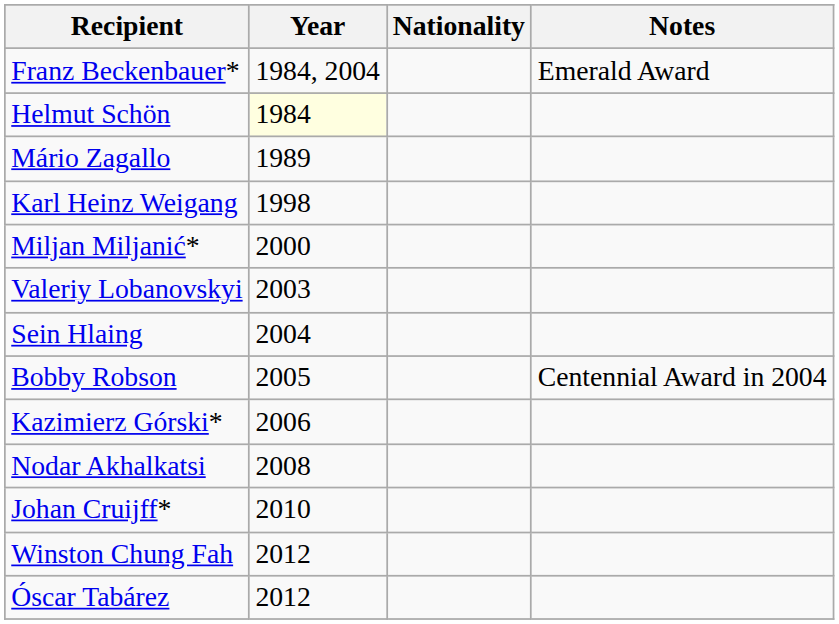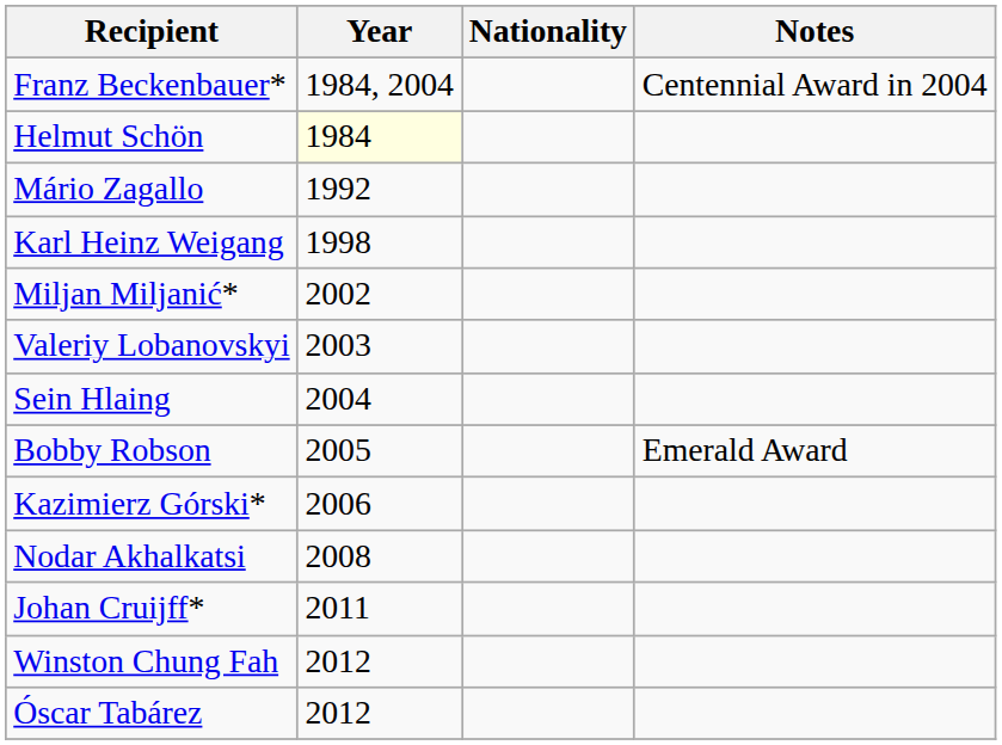Franz Beckenbauer* | Notes: Emerald Award -> Centennial Award in 2004
Mário Zagallo | Year: 1989 -> 1992
Miljan Miljanić* | Year: 2000 -> 2002
Bobby Robson | Notes: Centennial Award in 2004 -> Emerald Award
Johan Cruijff* | Year: 2010 -> 2011
